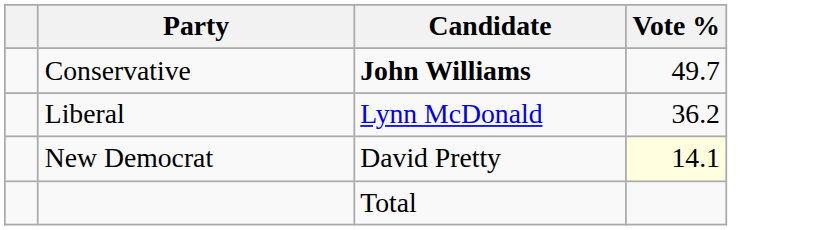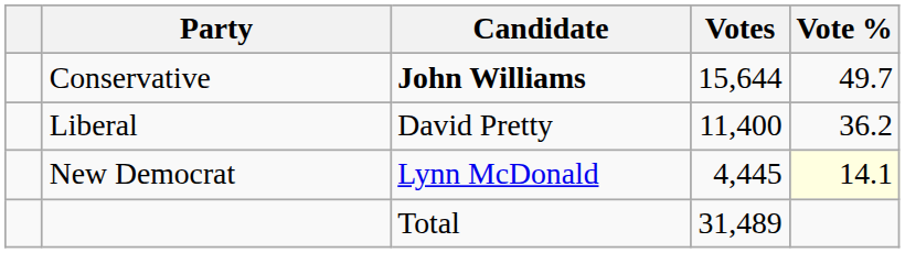+ column: Votes | 15,644 | 11,400 | 4,445 | 31,489
Liberal | Candidate: Lynn McDonald -> David Pretty
New Democrat | Candidate: David Pretty -> Lynn McDonald
